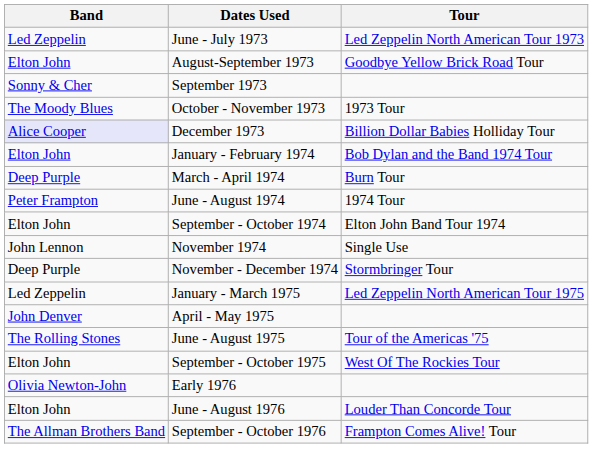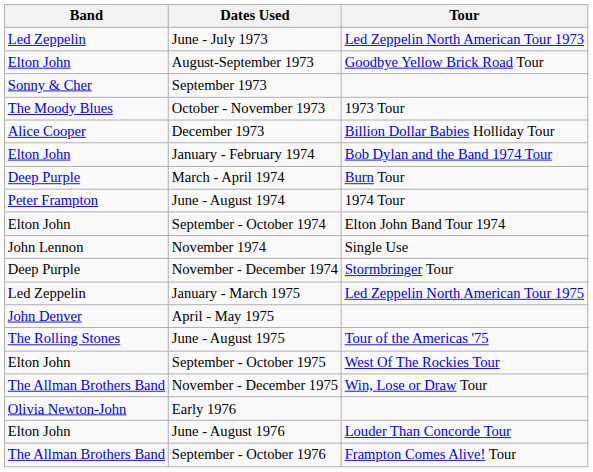December 1973 | Band: lavender background -> no background
+ row: The Allman Brothers Band | November - December 1975 | Win, Lose or Draw Tour
